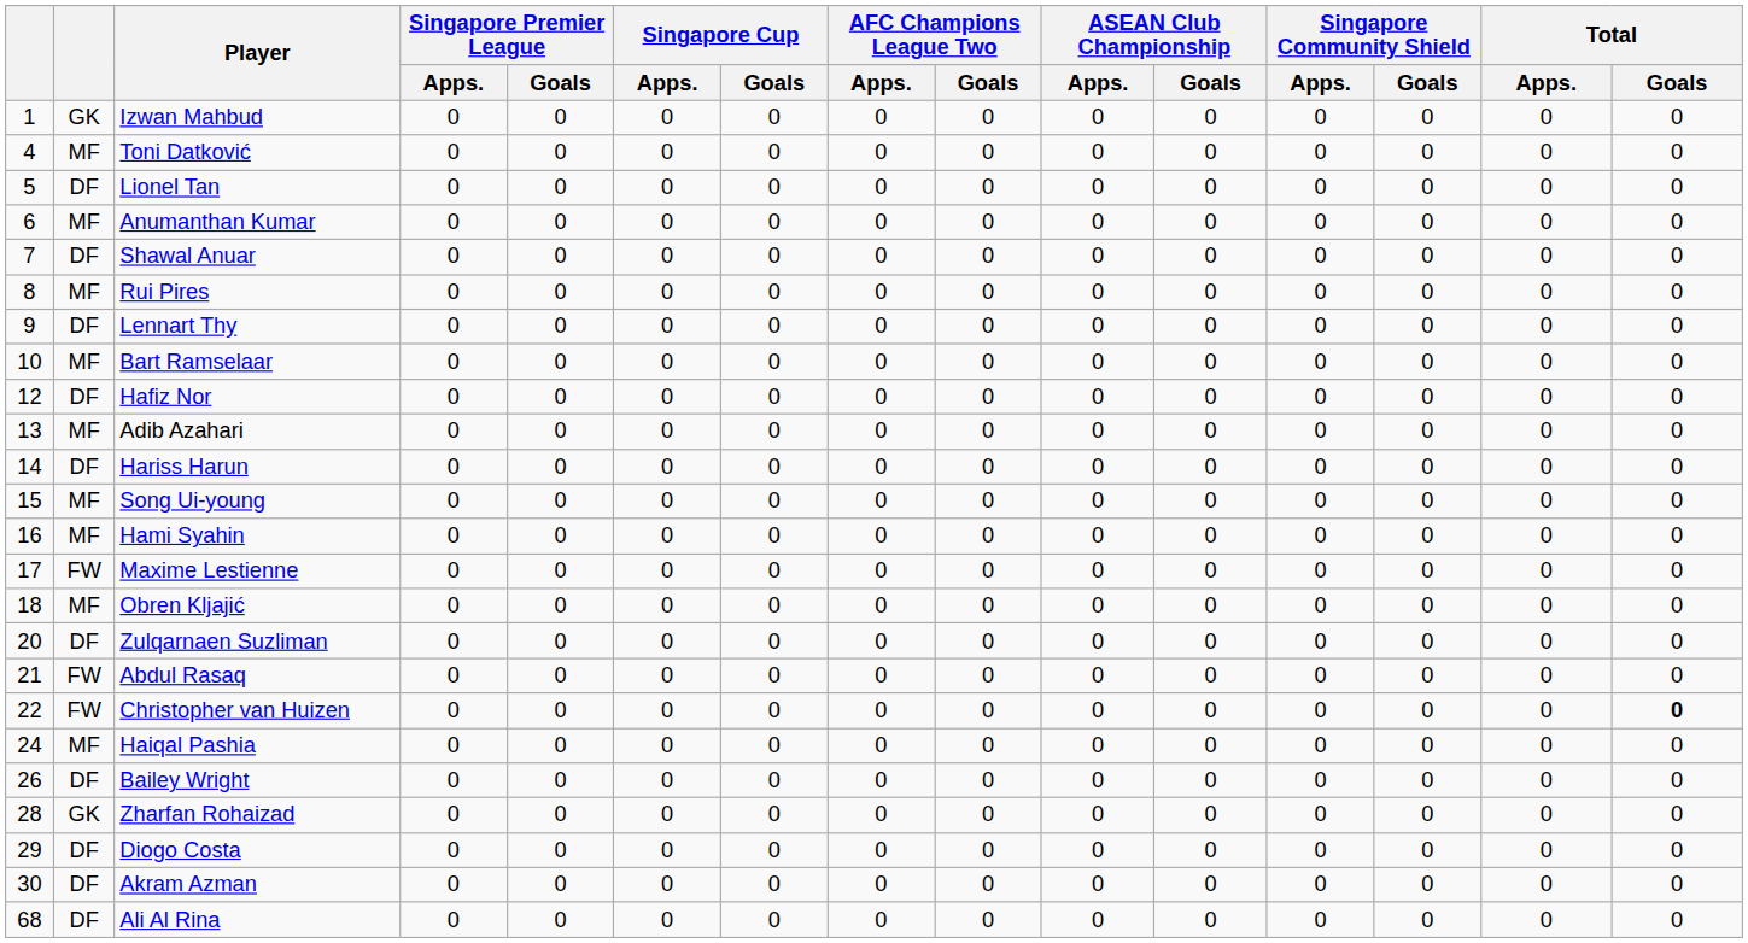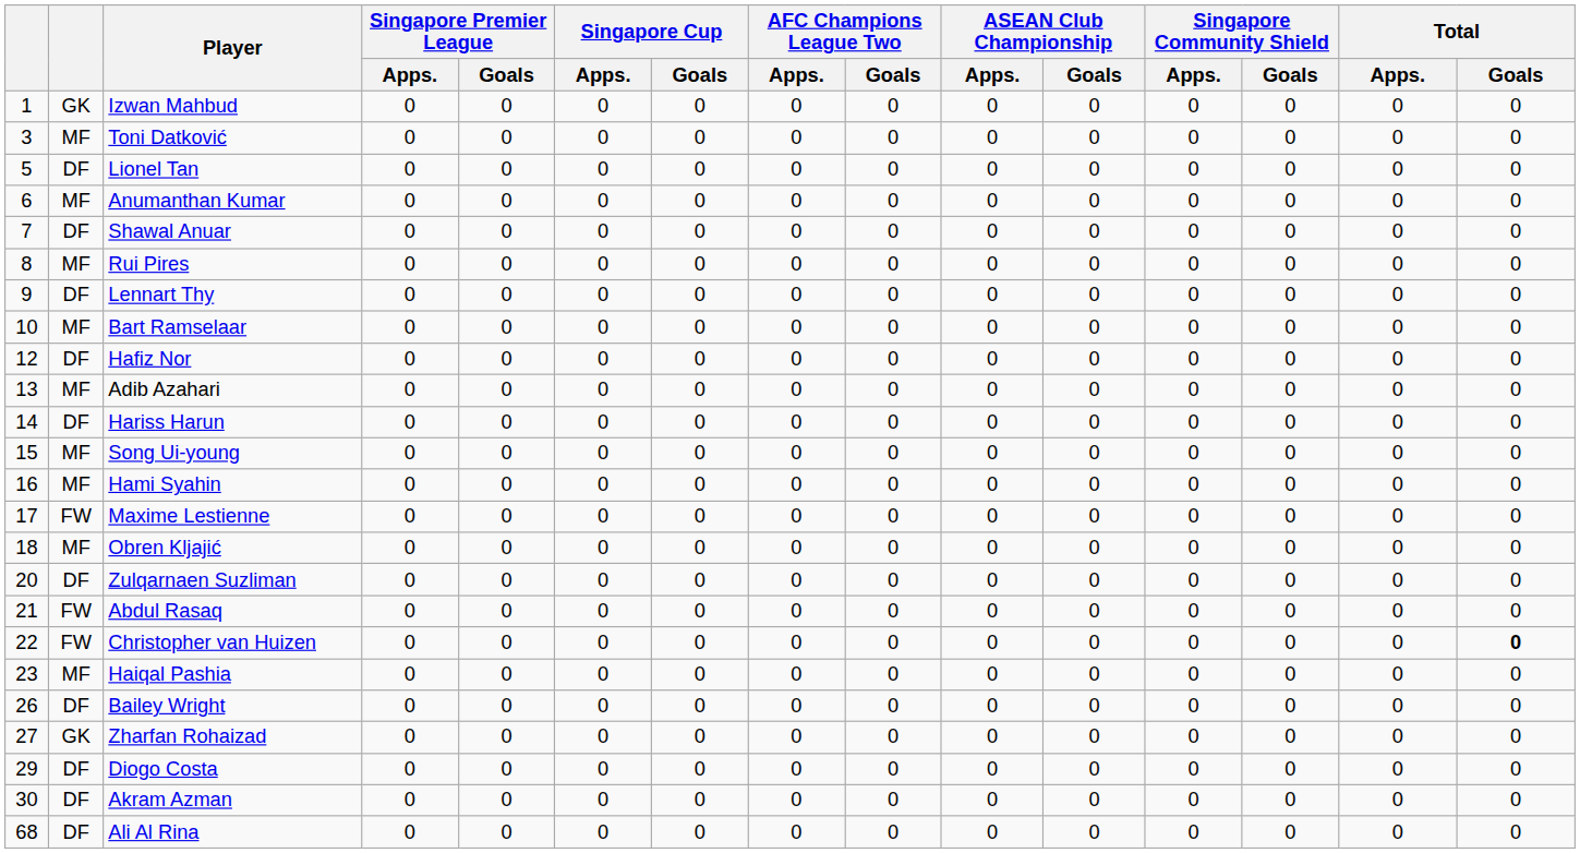Toni Datković | column 1: 4 -> 3
Haiqal Pashia | column 1: 24 -> 23
Zharfan Rohaizad | column 1: 28 -> 27
